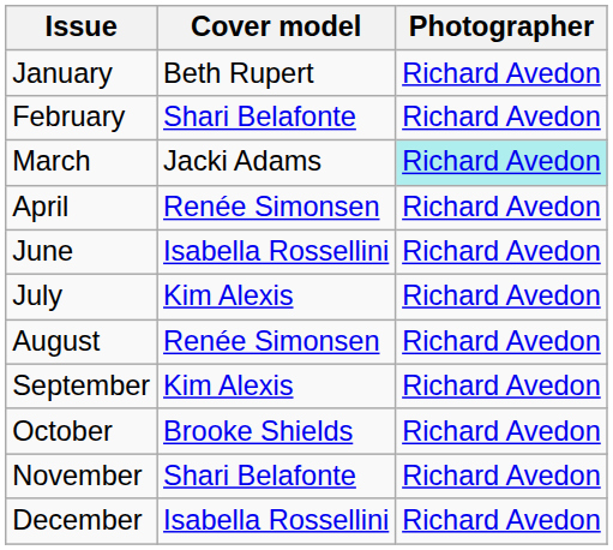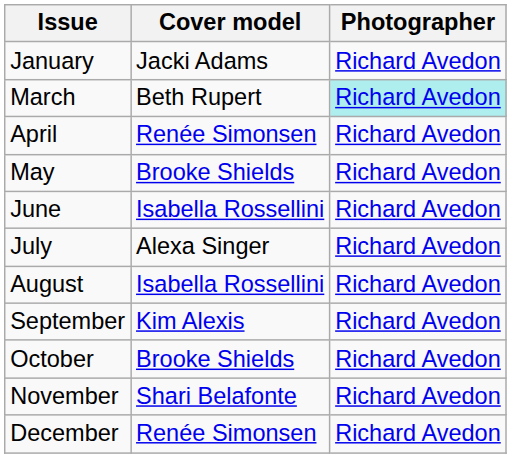January | Cover model: Beth Rupert -> Jacki Adams
- row: February | Shari Belafonte | Richard Avedon
March | Cover model: Jacki Adams -> Beth Rupert
+ row: May | Brooke Shields | Richard Avedon
July | Cover model: Kim Alexis -> Alexa Singer
August | Cover model: Renée Simonsen -> Isabella Rossellini
December | Cover model: Isabella Rossellini -> Renée Simonsen
